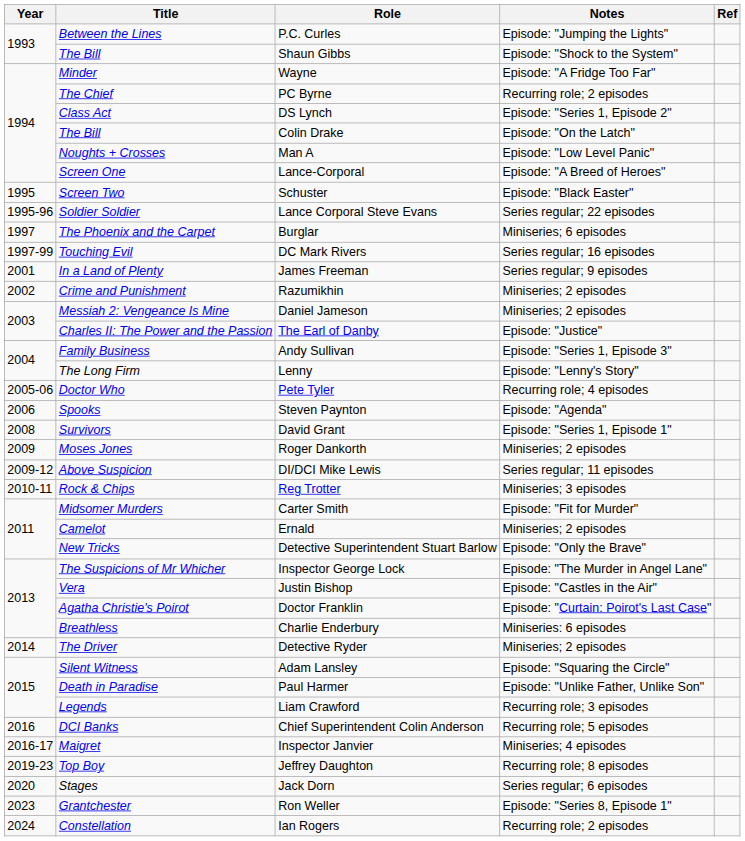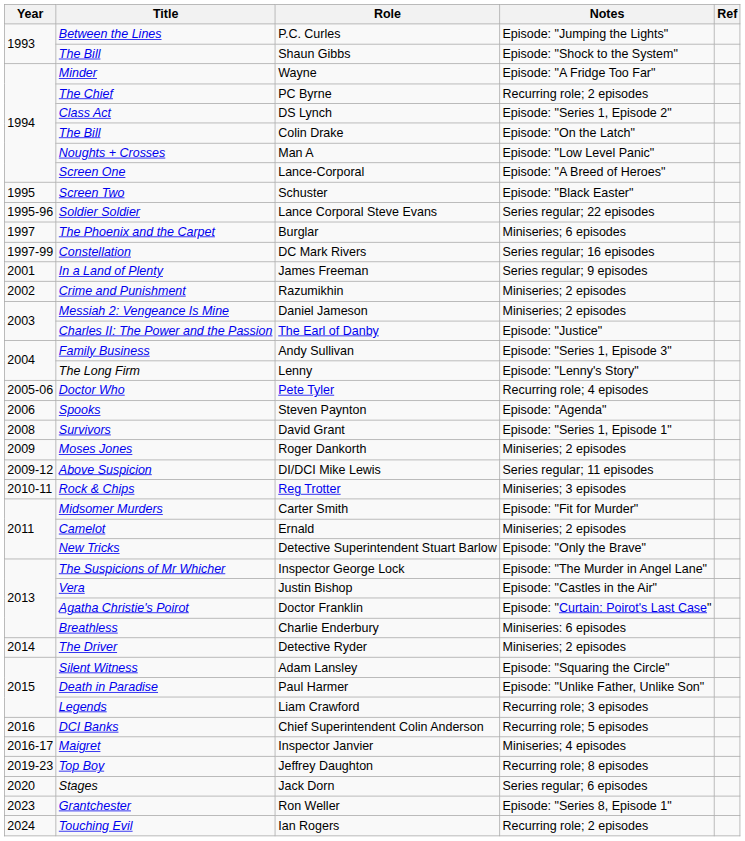DC Mark Rivers | Title: Touching Evil -> Constellation
Ian Rogers | Title: Constellation -> Touching Evil
